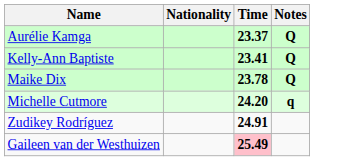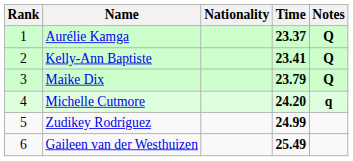+ column: Rank | 1 | 2 | 3 | 4 | 5 | 6
Maike Dix | Time: 23.78 -> 23.79
Zudikey Rodríguez | Time: 24.91 -> 24.99
Gaileen van der Westhuizen | Time: pink background -> no background
